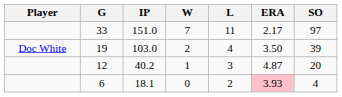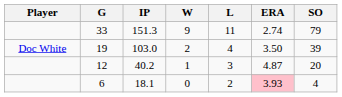33 | IP: 151.0 -> 151.3
33 | W: 7 -> 9
33 | ERA: 2.17 -> 2.74
33 | SO: 97 -> 79
